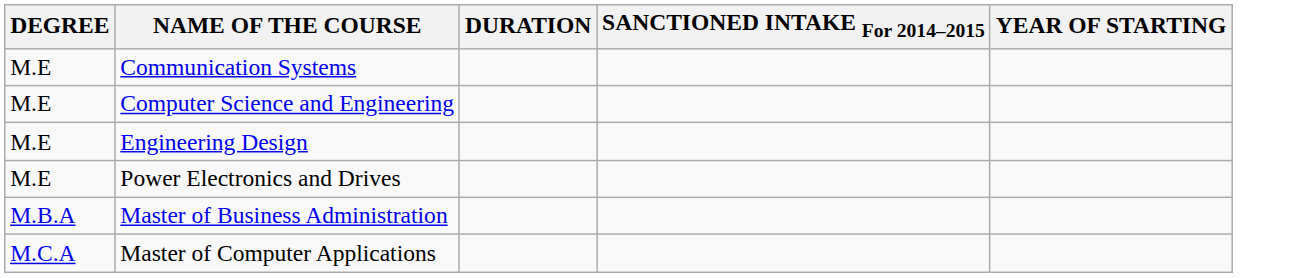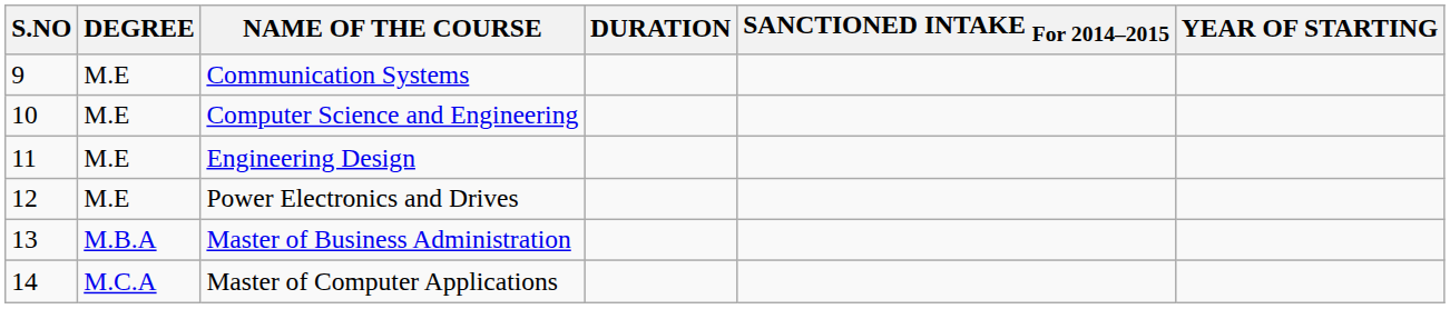+ column: S.NO | 9 | 10 | 11 | 12 | 13 | 14
